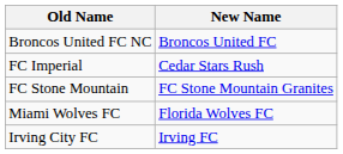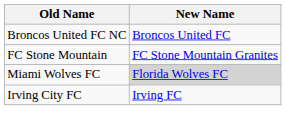- row: FC Imperial | Cedar Stars Rush
Miami Wolves FC | New Name: no background -> lightgrey background
